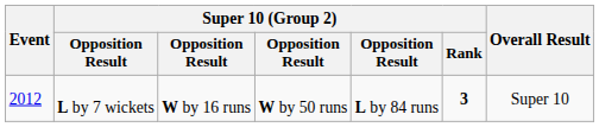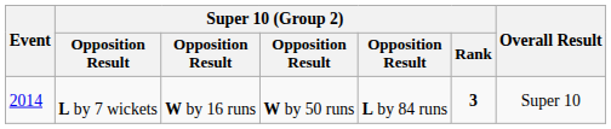L by 7 wickets | Event: 2012 -> 2014
